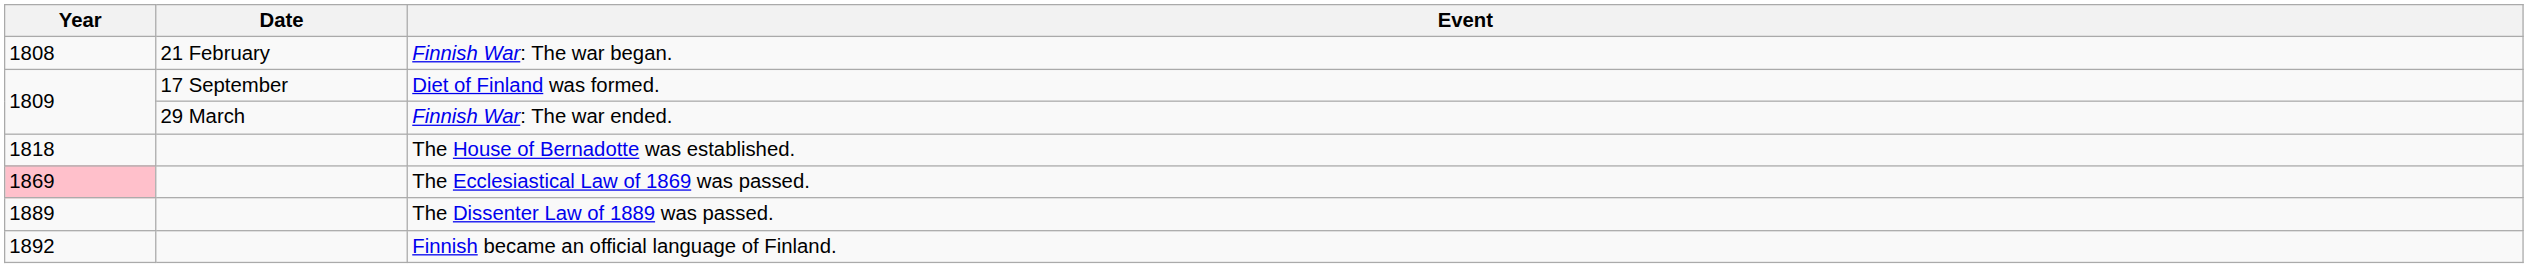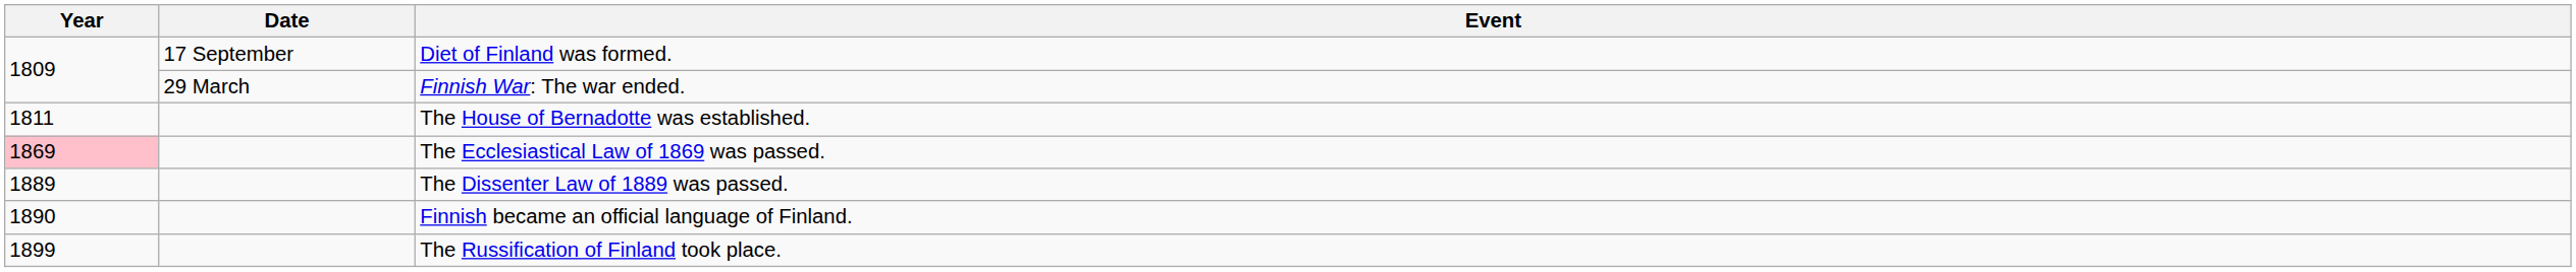- row: 1808 | 21 February | Finnish War: The war began.
The House of Bernadotte was established. | Year: 1818 -> 1811
Finnish became an official language of Finland. | Year: 1892 -> 1890
+ row: 1899 | The Russification of Finland took place.
